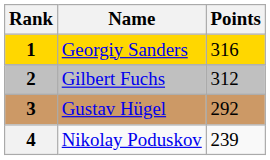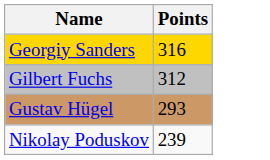- column: Rank | 1 | 2 | 3 | 4
Gustav Hügel | Points: 292 -> 293
